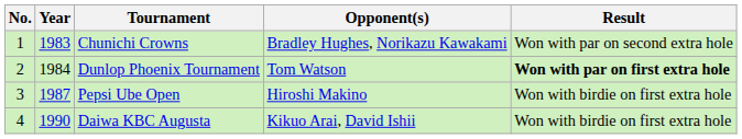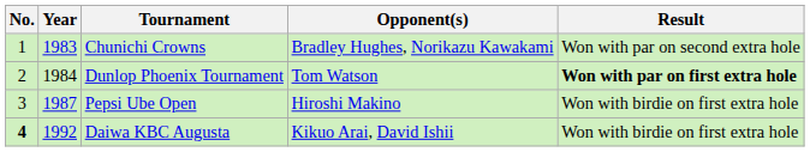Daiwa KBC Augusta | No.: normal -> bold
Daiwa KBC Augusta | Year: 1990 -> 1992
